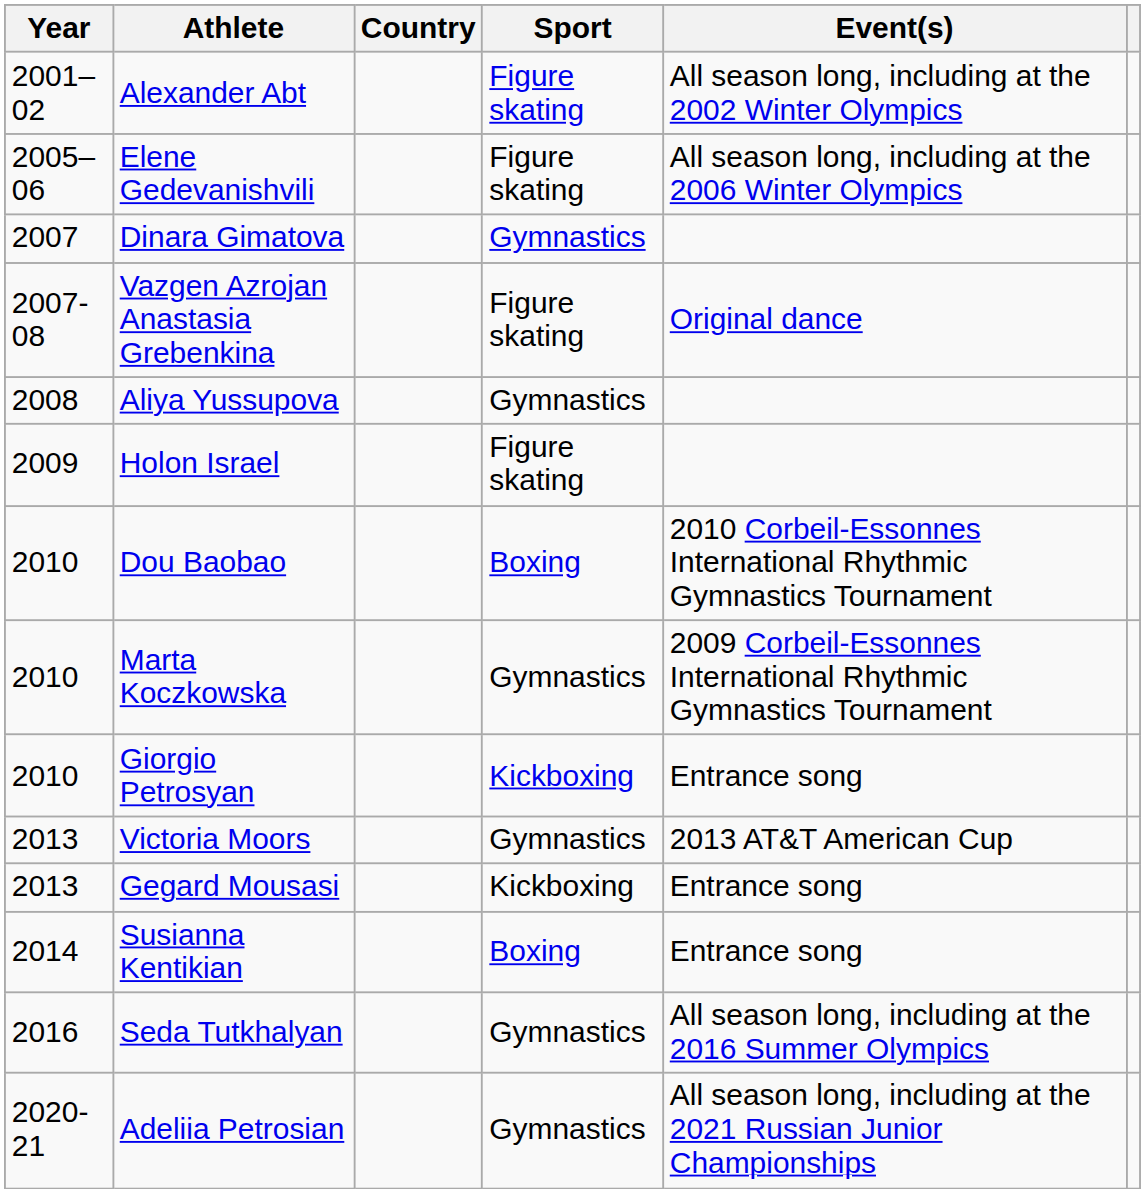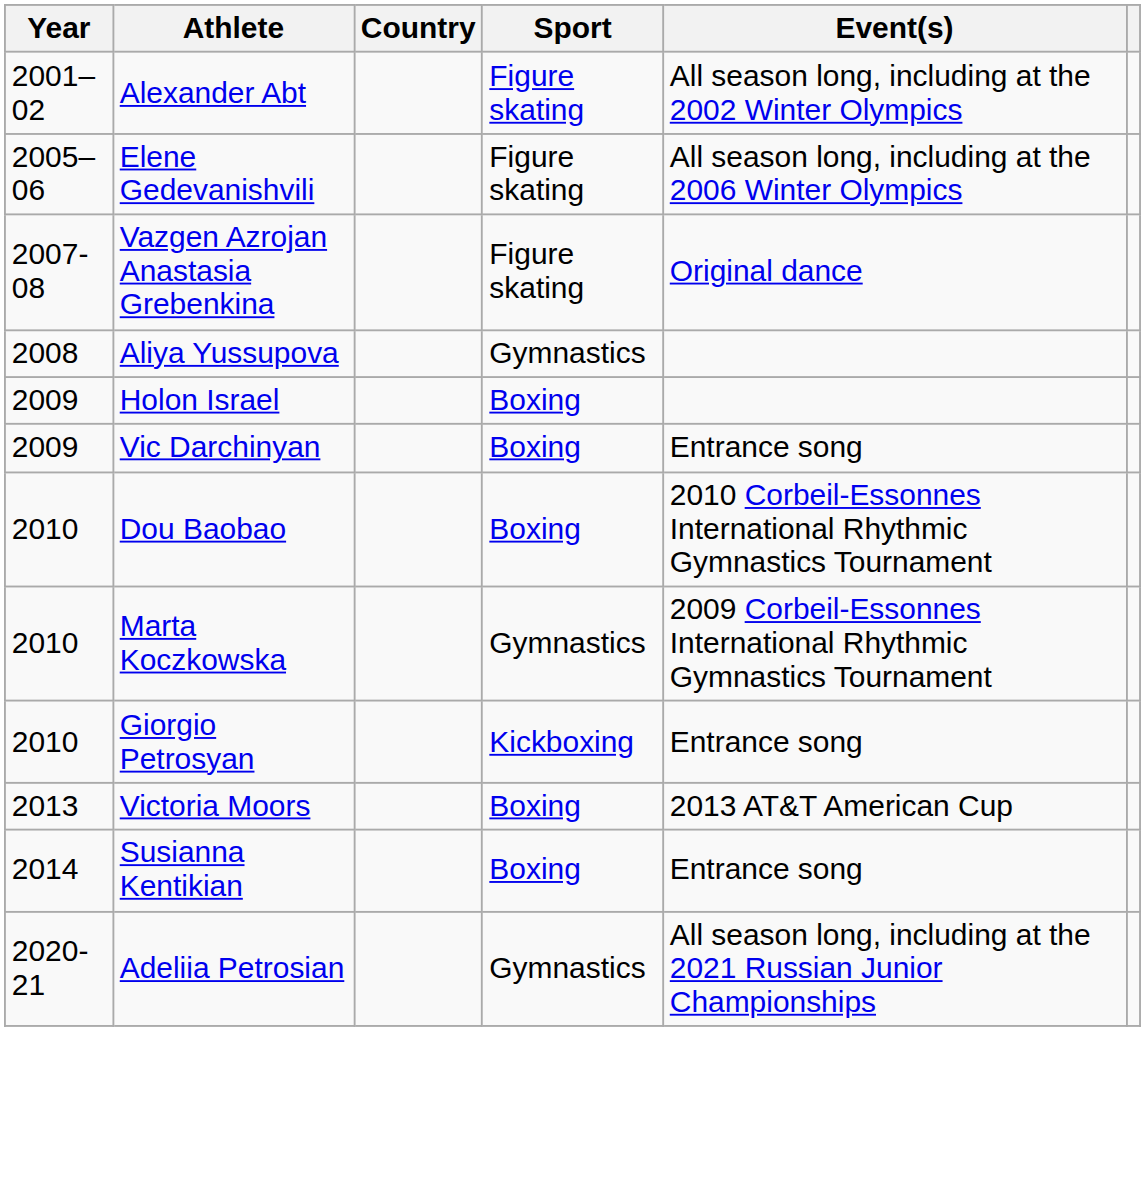- row: 2007 | Dinara Gimatova | Gymnastics
Holon Israel | Sport: Figure skating -> Boxing
+ row: 2009 | Vic Darchinyan | Boxing | Entrance song
Victoria Moors | Sport: Gymnastics -> Boxing
- row: 2013 | Gegard Mousasi | Kickboxing | Entrance song
- row: 2016 | Seda Tutkhalyan | Gymnastics | All season long, including at the 2016 Summer Olympics
